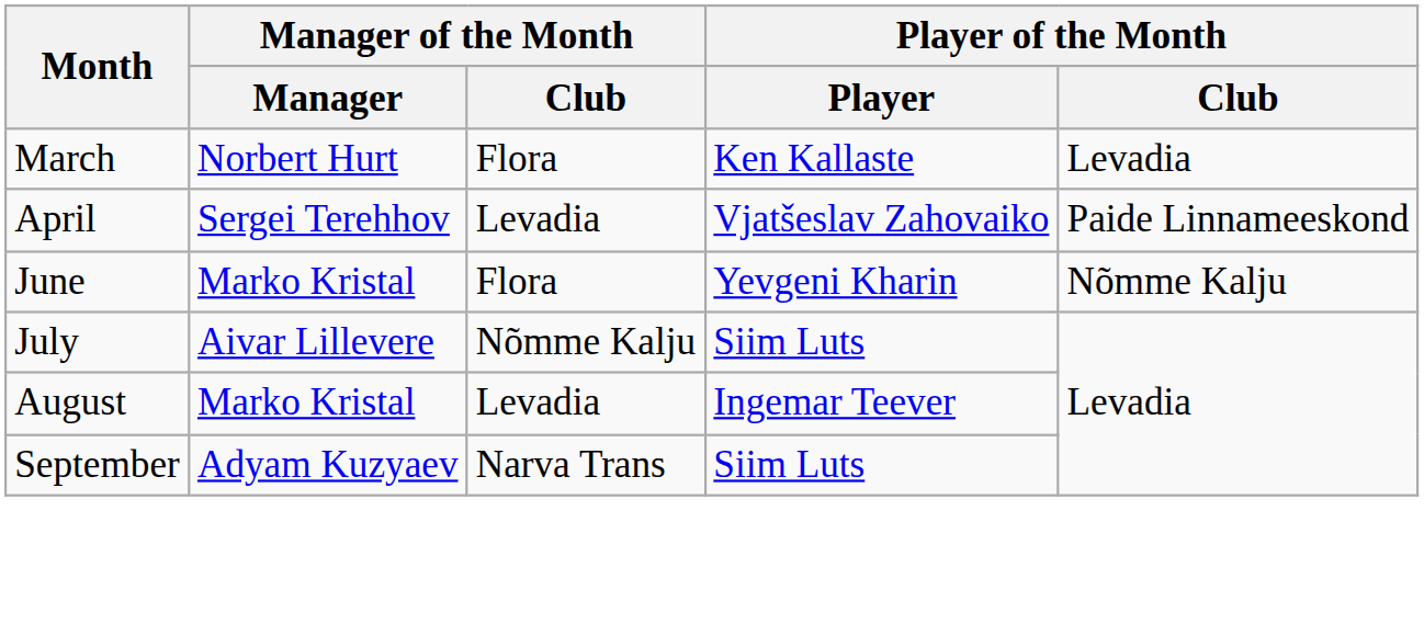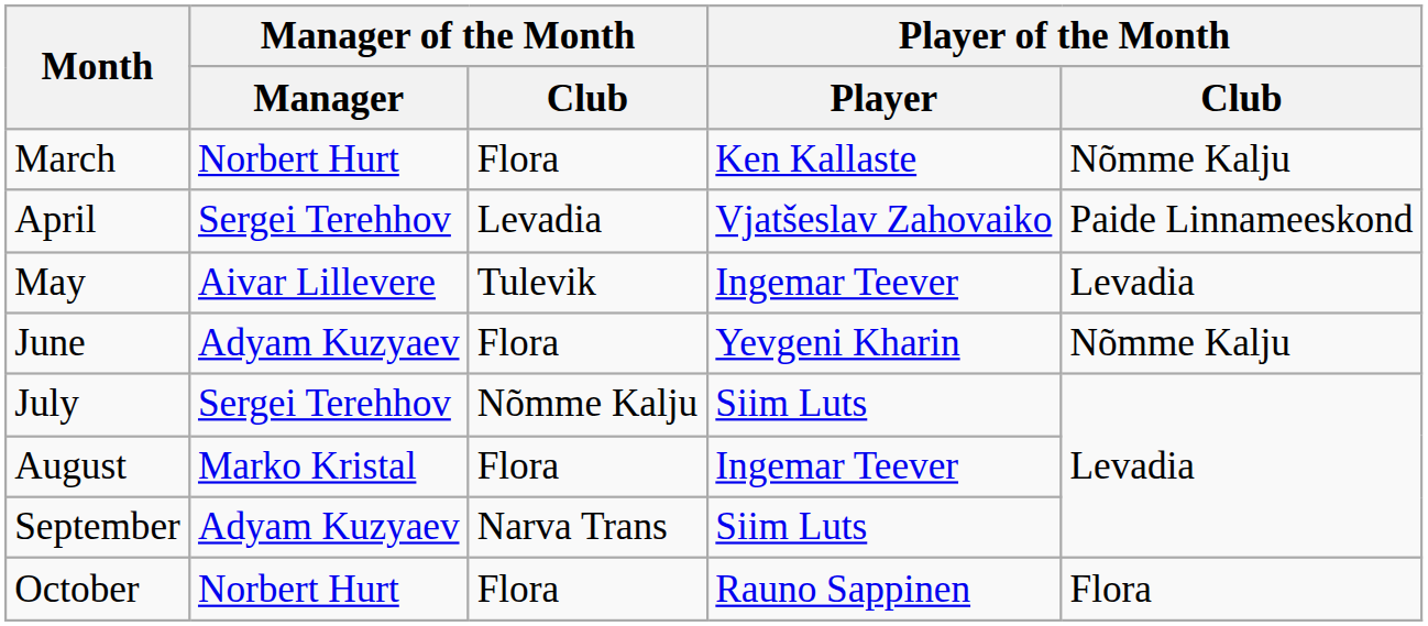March | Player of the Month / Club: Levadia -> Nõmme Kalju
+ row: May | Aivar Lillevere | Tulevik | Ingemar Teever | Levadia
June | Manager of the Month / Manager: Marko Kristal -> Adyam Kuzyaev
July | Manager of the Month / Manager: Aivar Lillevere -> Sergei Terehhov
August | Manager of the Month / Club: Levadia -> Flora
+ row: October | Norbert Hurt | Flora | Rauno Sappinen | Flora
